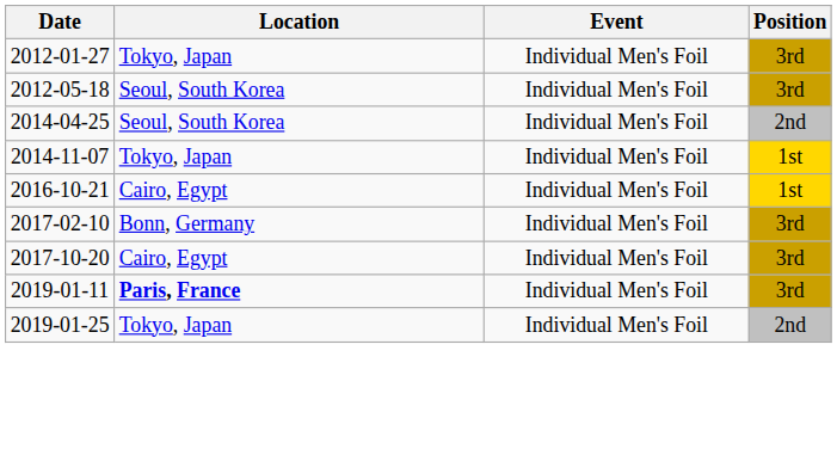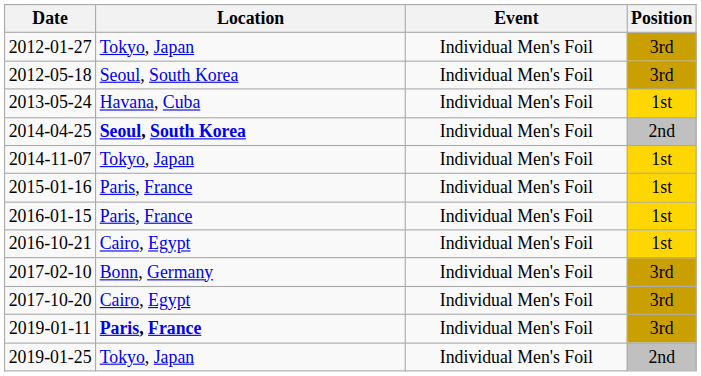+ row: 2013-05-24 | Havana, Cuba | Individual Men's Foil | 1st
2014-04-25 | Location: normal -> bold
+ row: 2015-01-16 | Paris, France | Individual Men's Foil | 1st
+ row: 2016-01-15 | Paris, France | Individual Men's Foil | 1st
